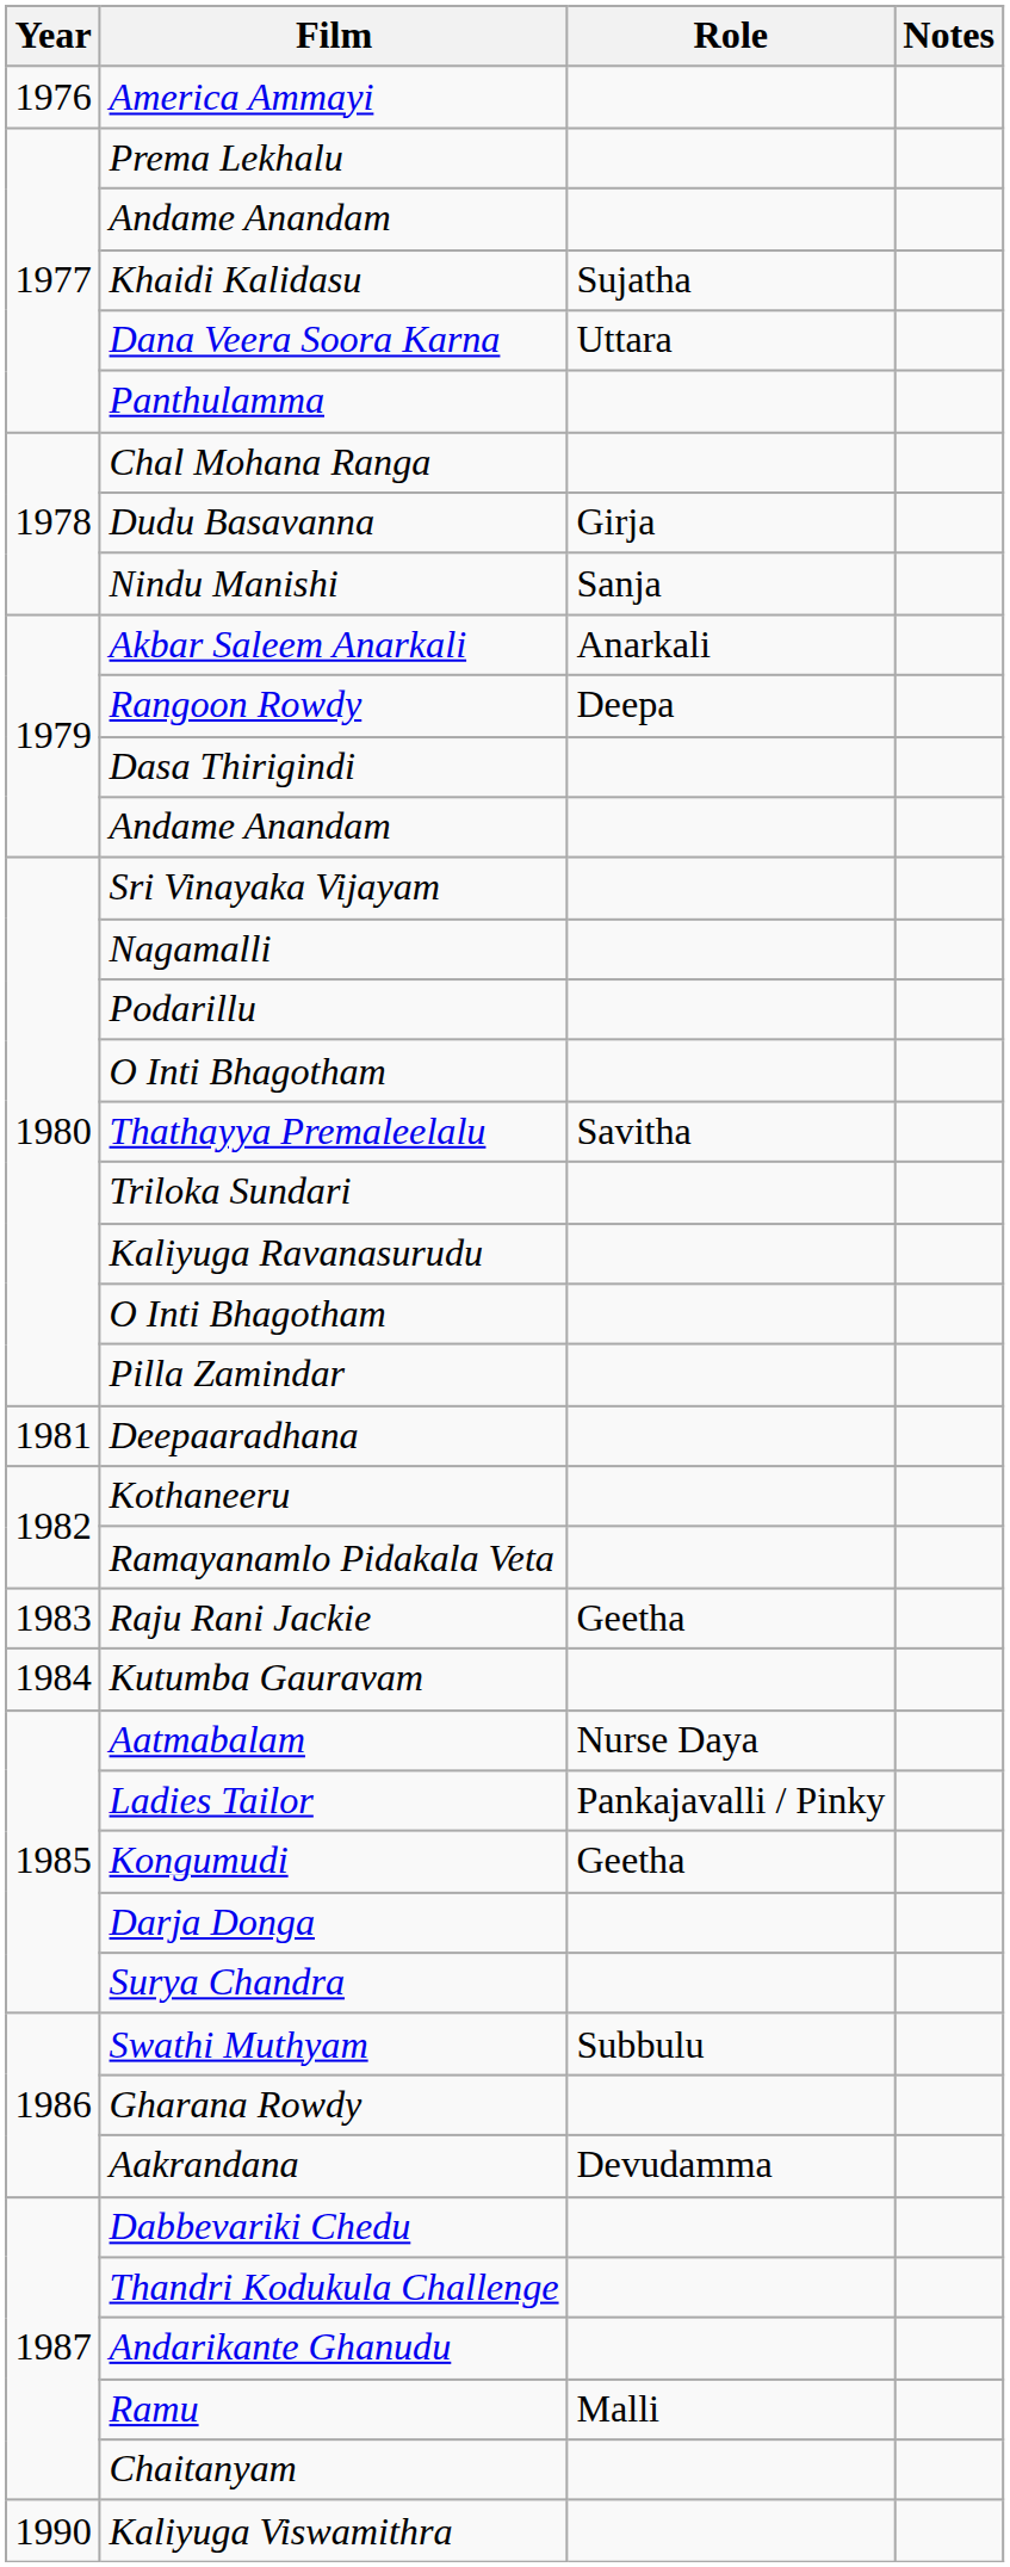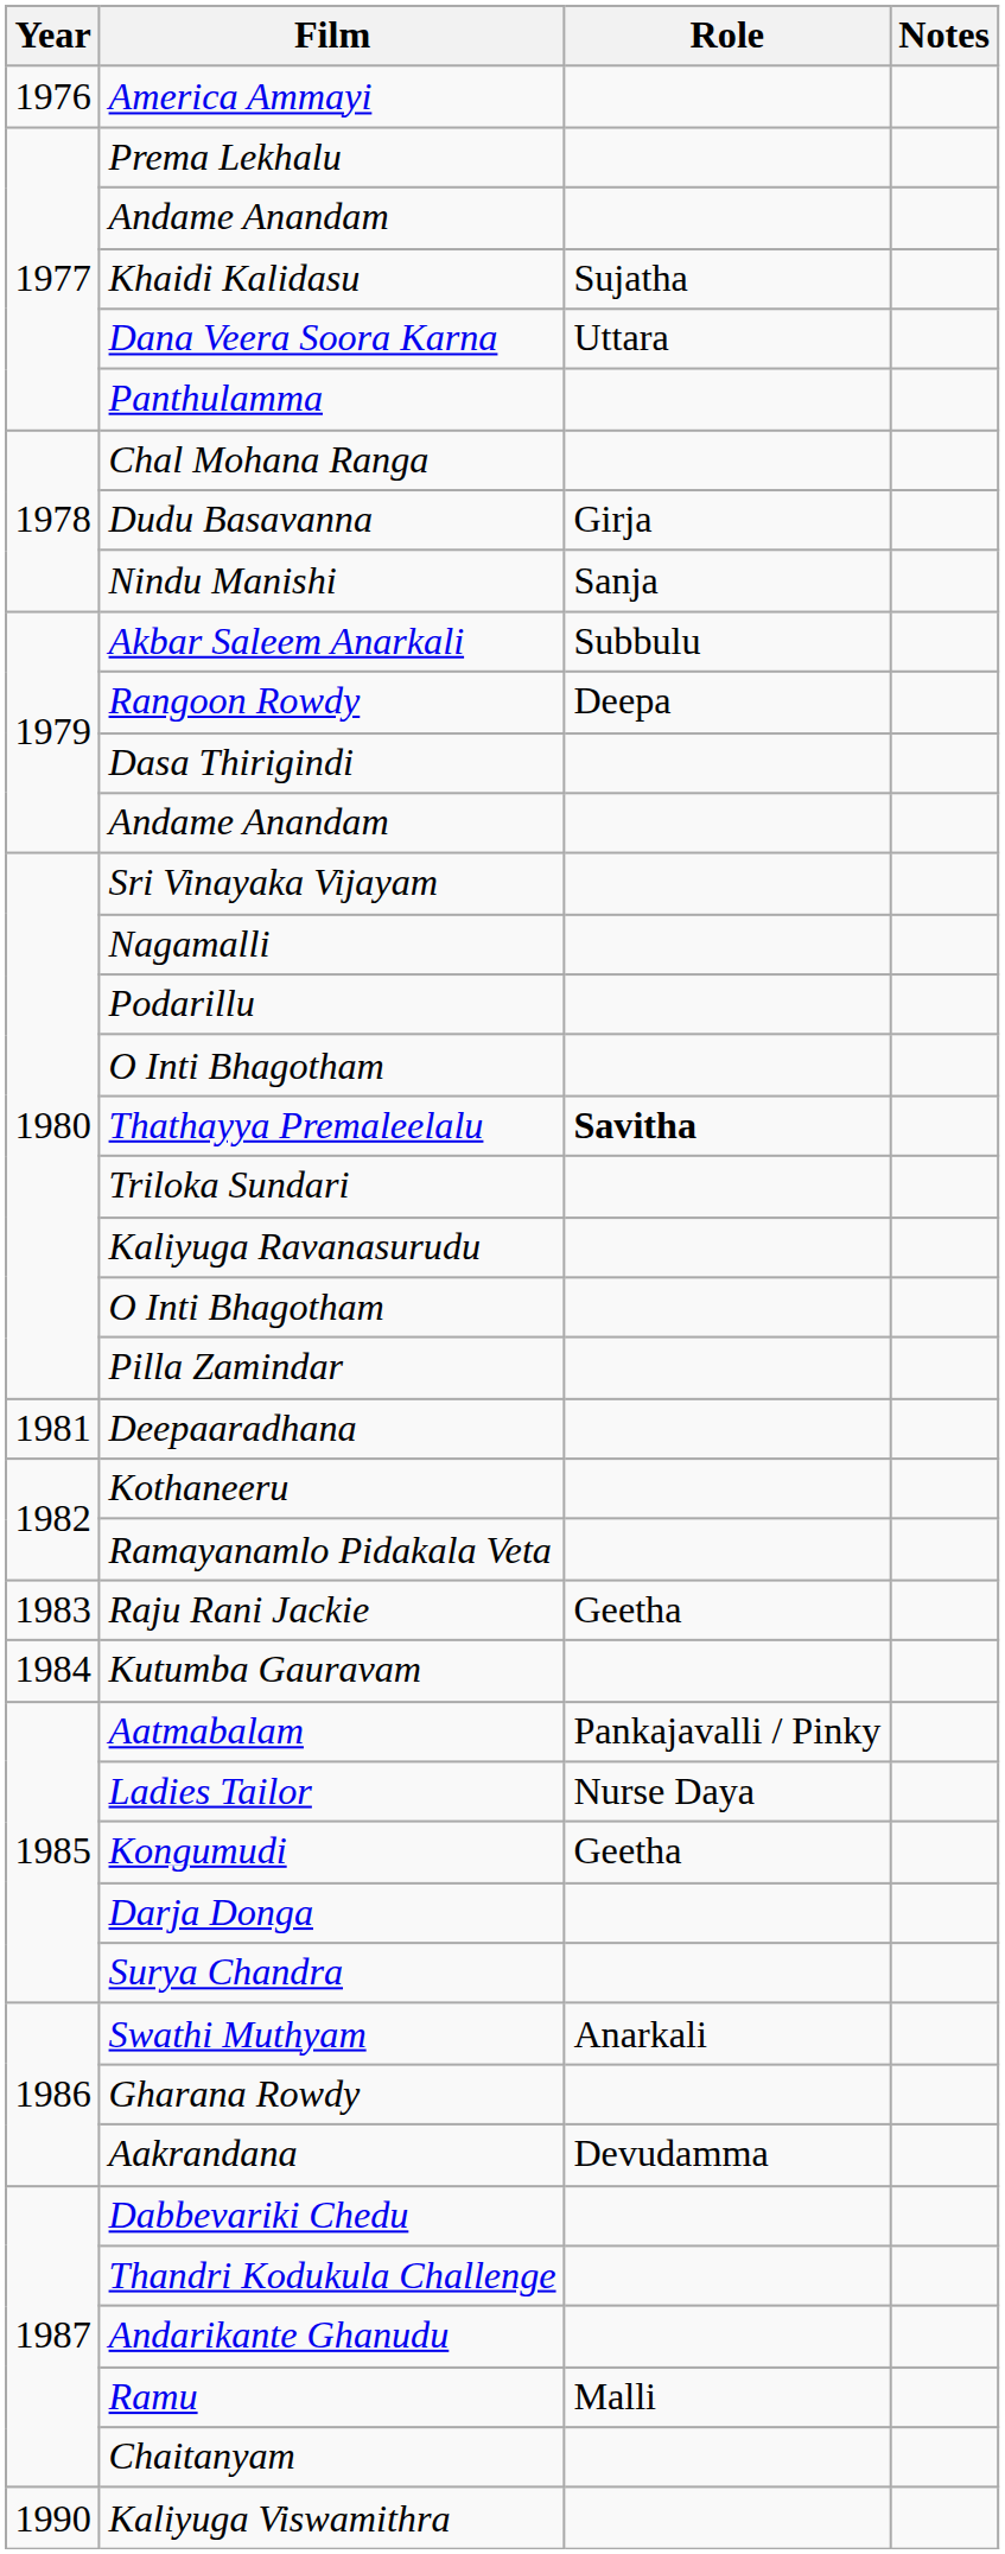Akbar Saleem Anarkali | Role: Anarkali -> Subbulu
Thathayya Premaleelalu | Role: normal -> bold
Aatmabalam | Role: Nurse Daya -> Pankajavalli / Pinky
Ladies Tailor | Role: Pankajavalli / Pinky -> Nurse Daya
Swathi Muthyam | Role: Subbulu -> Anarkali
